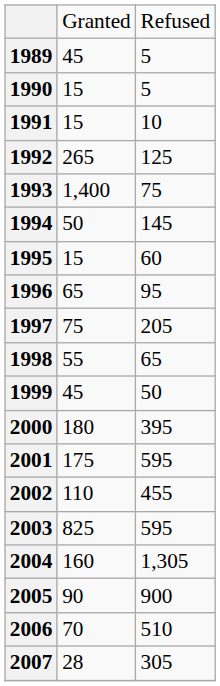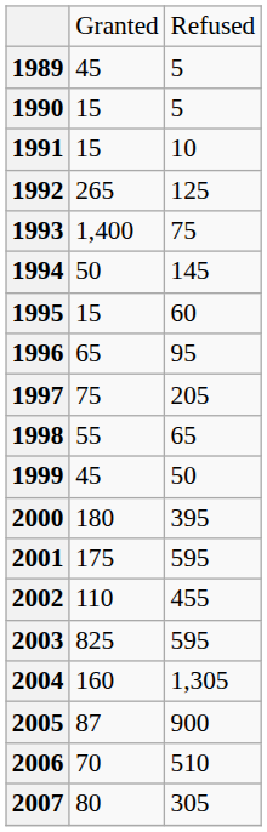2005 | column 2: 90 -> 87
2007 | column 2: 28 -> 80
